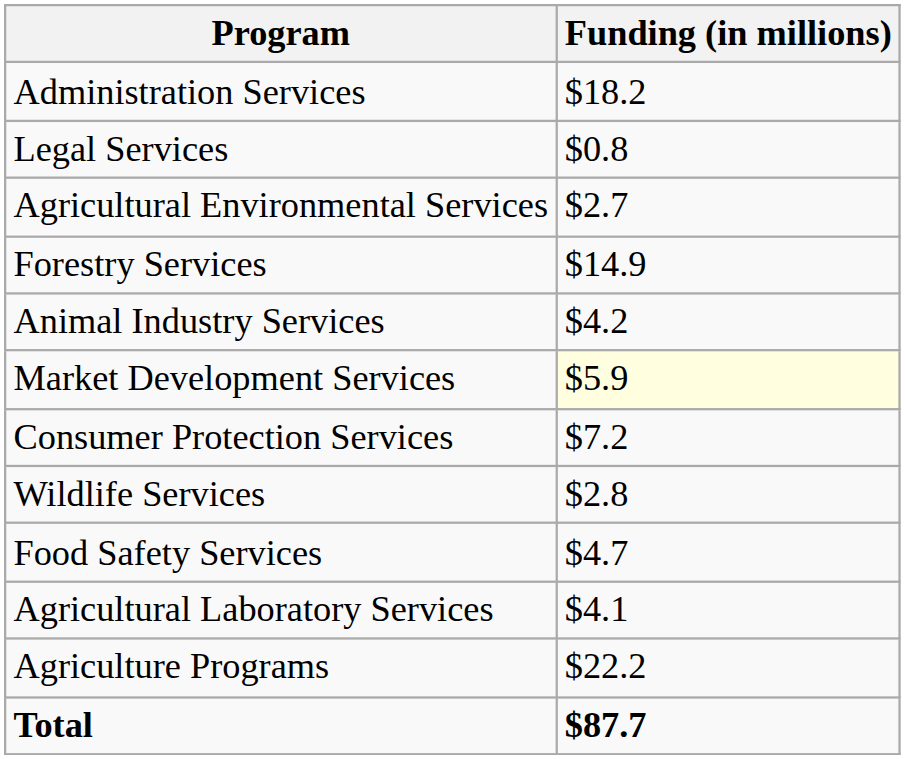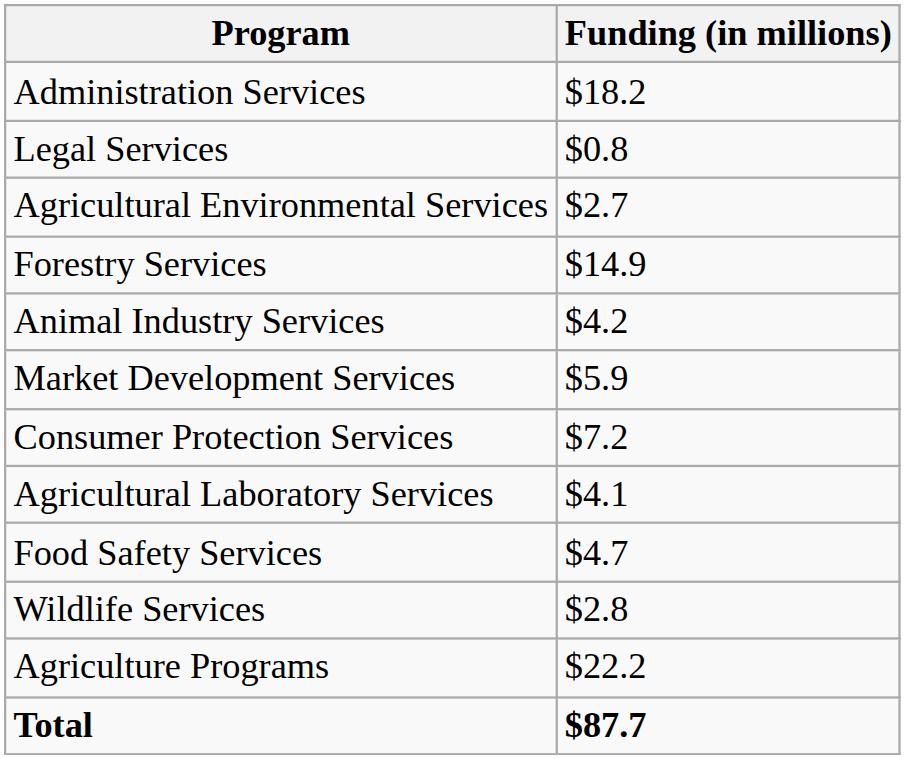Market Development Services | Funding (in millions): lightyellow background -> no background
rows swapped: Wildlife Services <-> Agricultural Laboratory Services
